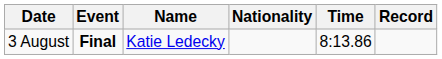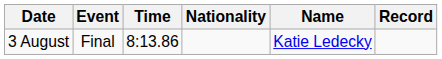columns swapped: Name <-> Time
3 August | Event: bold -> normal
